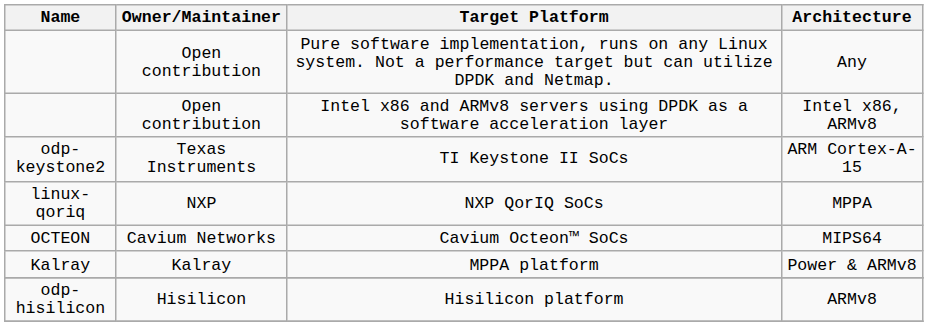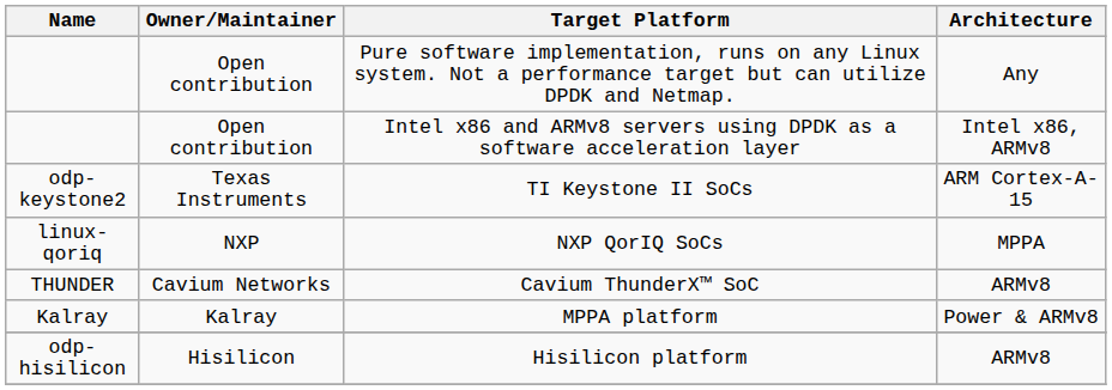- row: OCTEON | Cavium Networks | Cavium Octeon™ SoCs | MIPS64
+ row: THUNDER | Cavium Networks | Cavium ThunderX™ SoC | ARMv8
